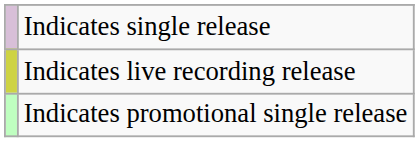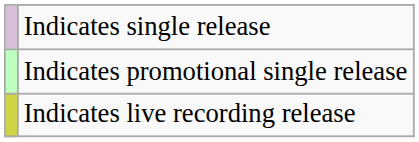rows swapped: Indicates promotional single release <-> Indicates live recording release
